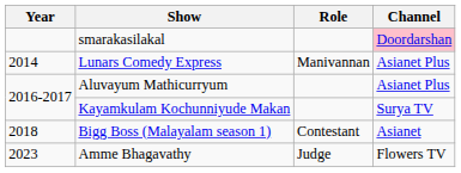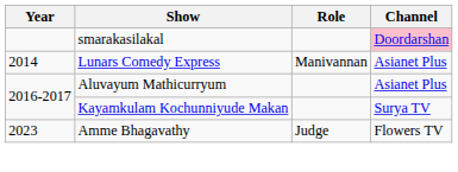- row: 2018 | Bigg Boss (Malayalam season 1) | Contestant | Asianet
